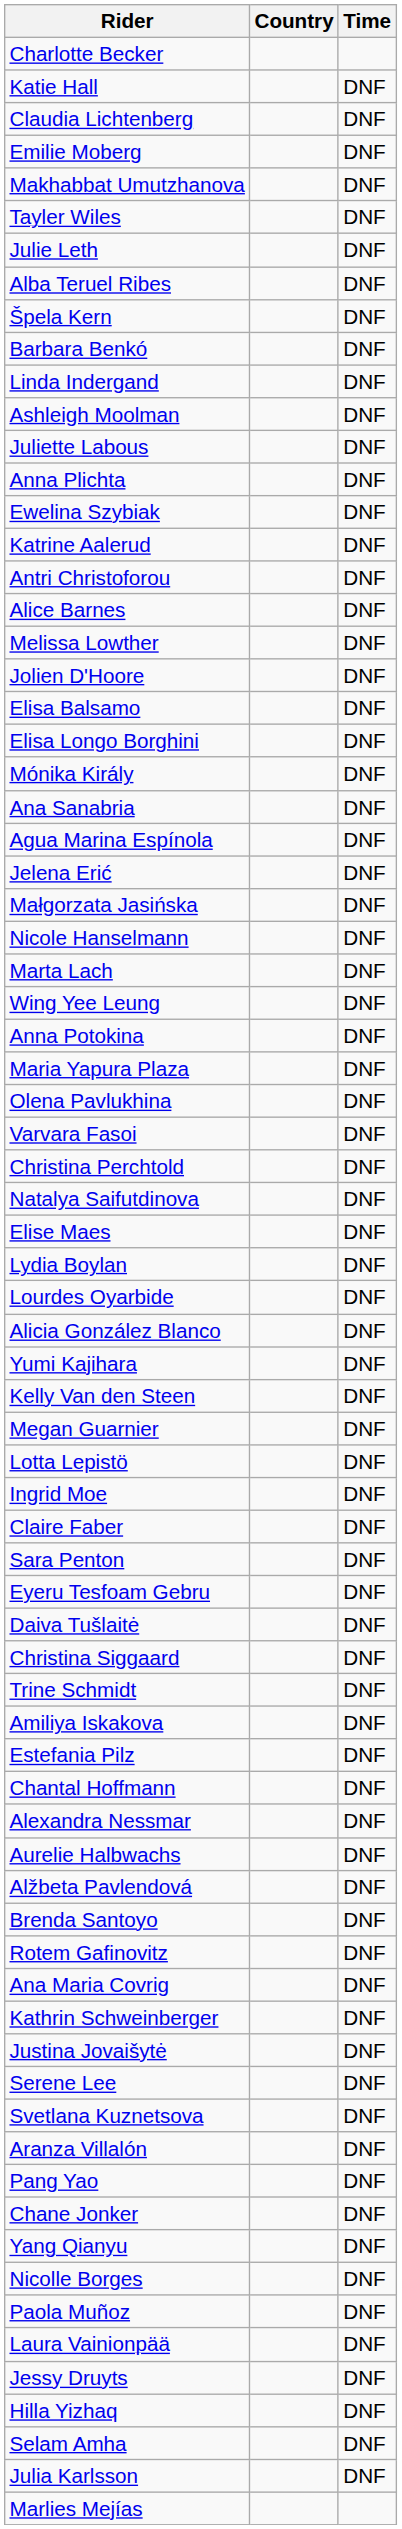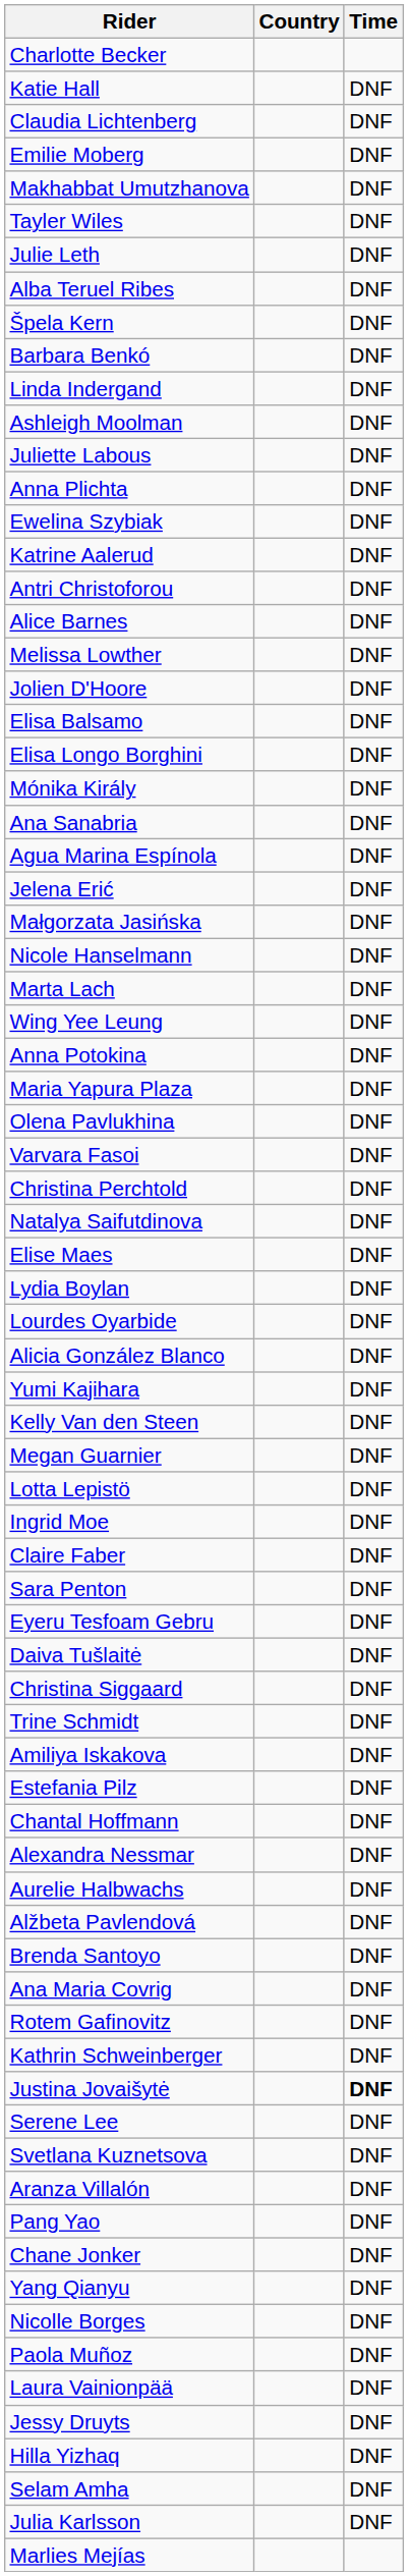rows swapped: Ana Maria Covrig <-> Rotem Gafinovitz
Justina Jovaišytė | Time: normal -> bold
